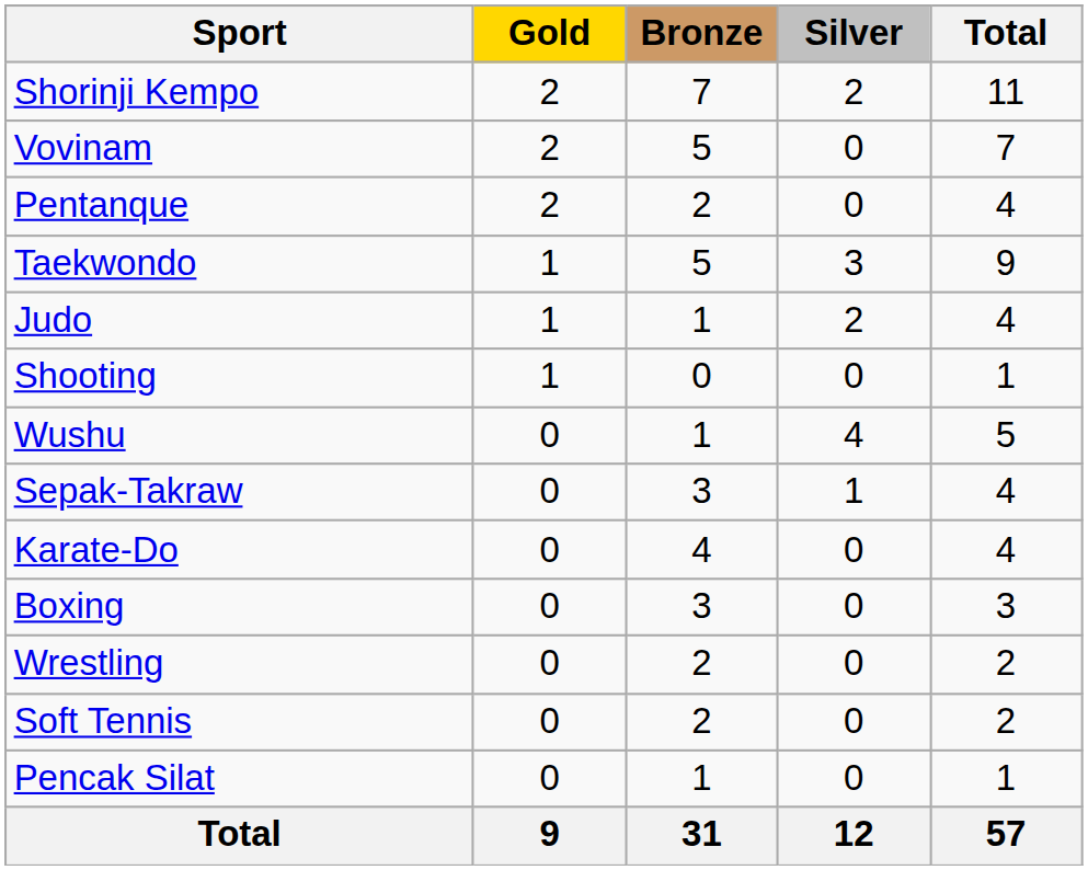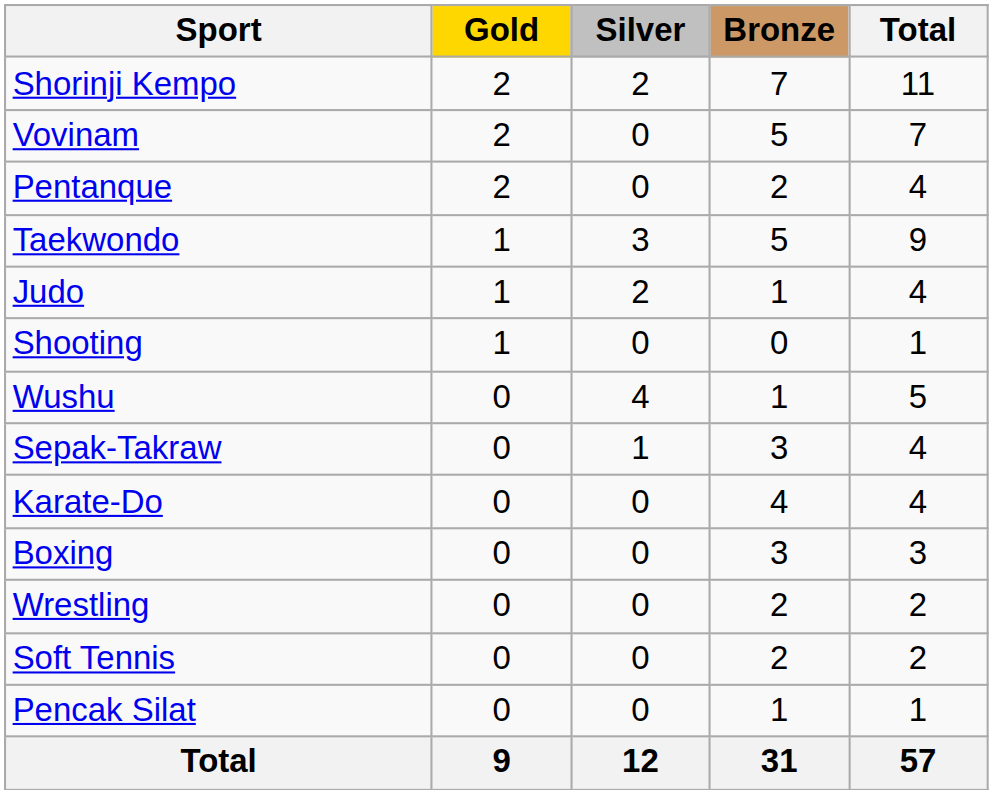columns swapped: Silver <-> Bronze
